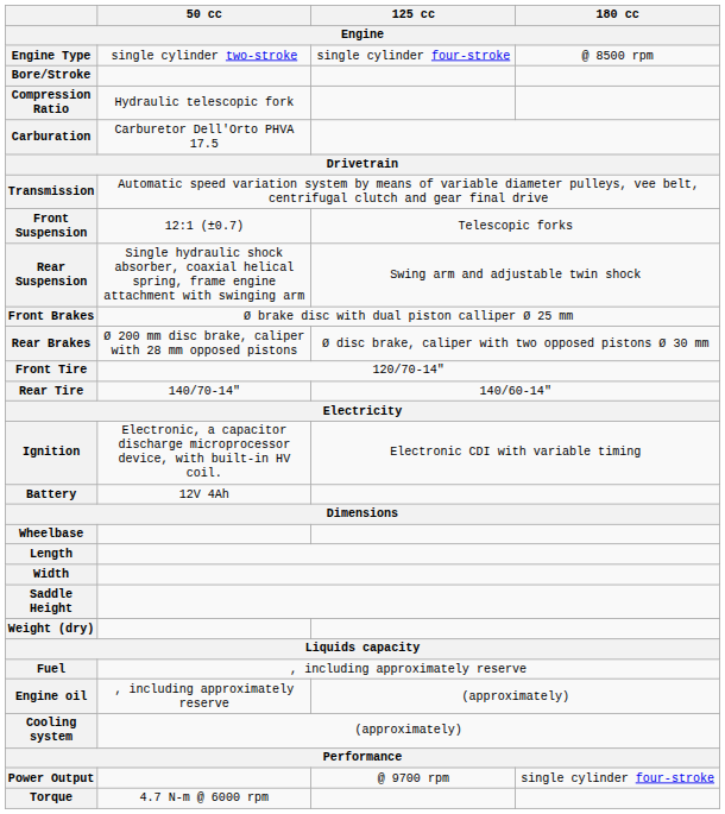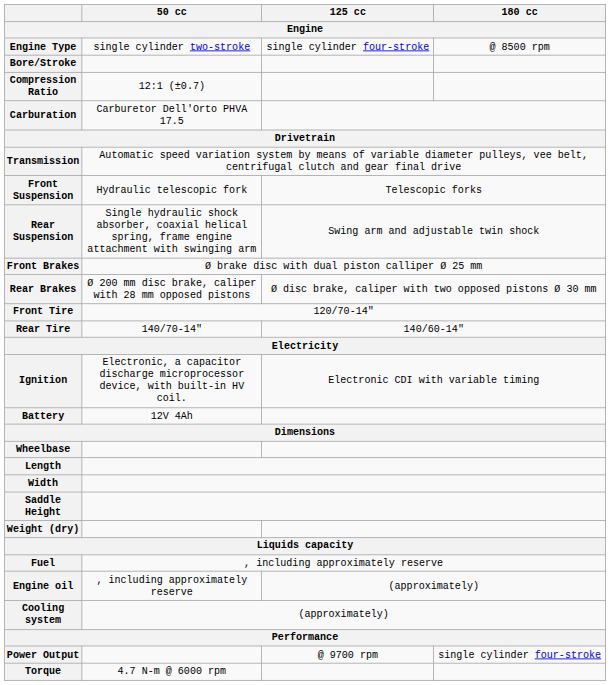Compression Ratio | 50 cc: Hydraulic telescopic fork -> 12:1 (±0.7)
Front Suspension | 50 cc: 12:1 (±0.7) -> Hydraulic telescopic fork
